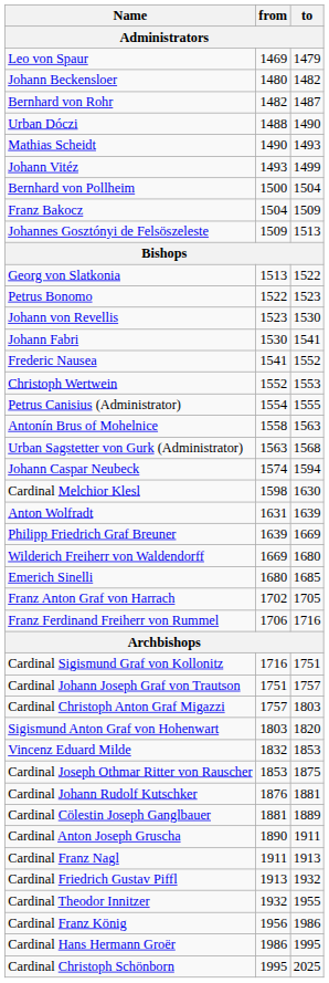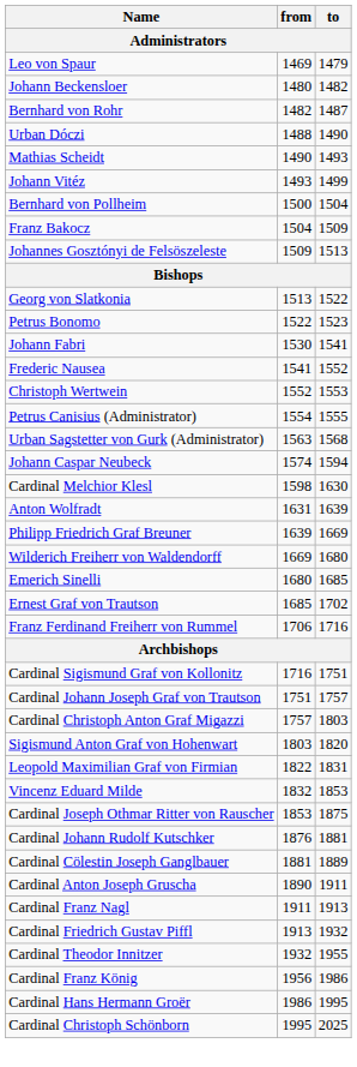- row: Johann von Revellis | 1523 | 1530
- row: Antonín Brus of Mohelnice | 1558 | 1563
+ row: Ernest Graf von Trautson | 1685 | 1702
- row: Franz Anton Graf von Harrach | 1702 | 1705
+ row: Leopold Maximilian Graf von Firmian | 1822 | 1831
